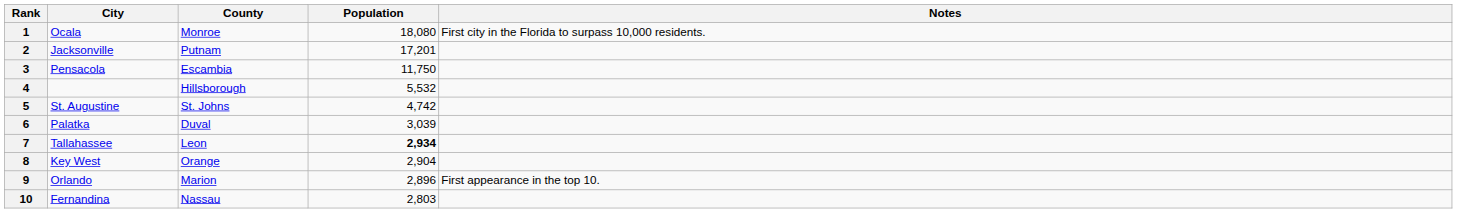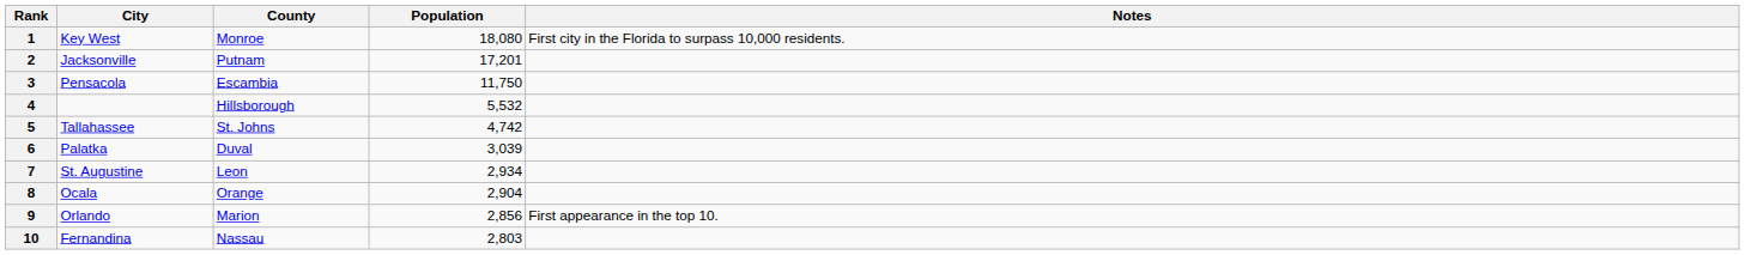1 | City: Ocala -> Key West
5 | City: St. Augustine -> Tallahassee
7 | City: Tallahassee -> St. Augustine
7 | Population: bold -> normal
8 | City: Key West -> Ocala
9 | Population: 2,896 -> 2,856
